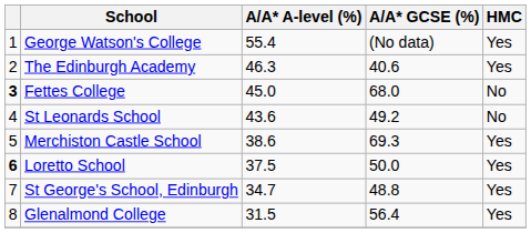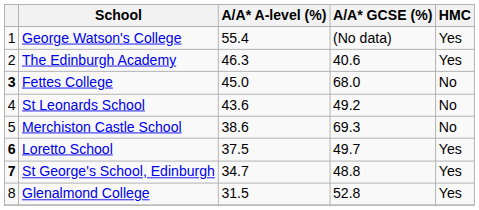Merchiston Castle School | HMC: Yes -> No
Loretto School | A/A* GCSE (%): 50.0 -> 49.7
St George's School, Edinburgh | column 1: normal -> bold
Glenalmond College | A/A* GCSE (%): 56.4 -> 52.8
